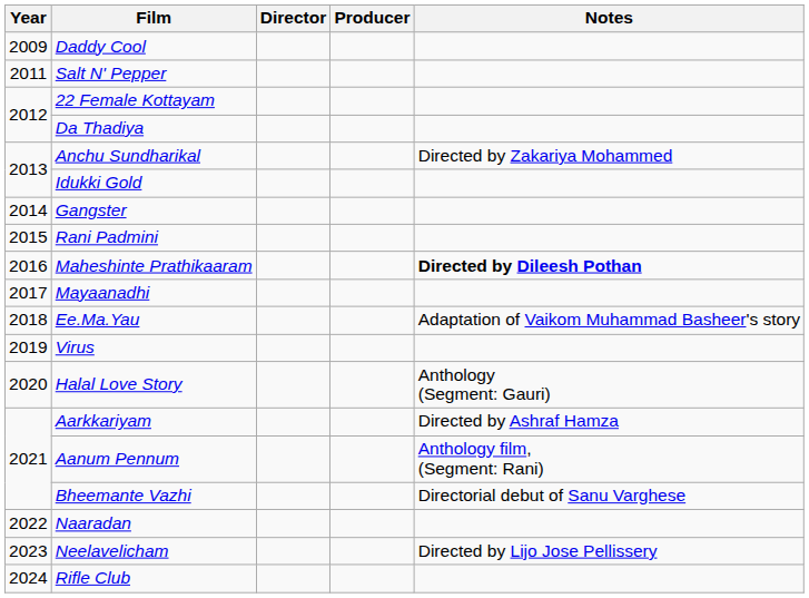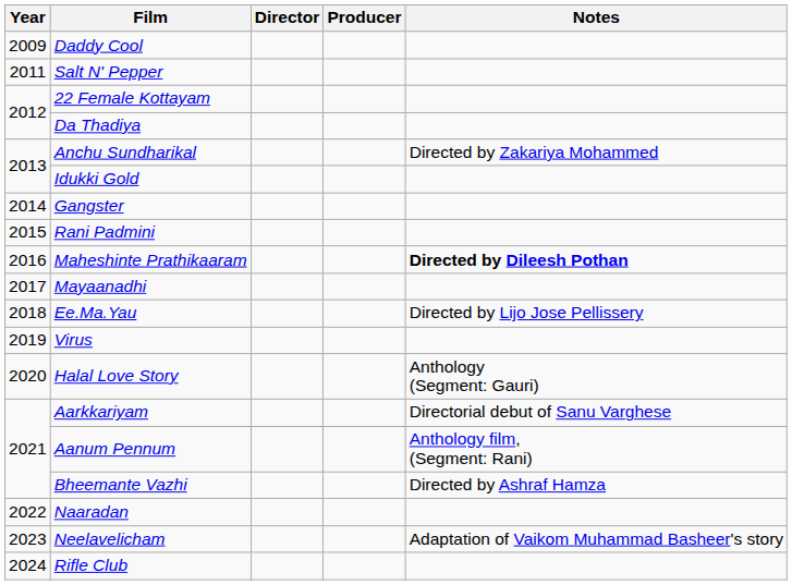Ee.Ma.Yau | Notes: Adaptation of Vaikom Muhammad Basheer's story -> Directed by Lijo Jose Pellissery
Aarkkariyam | Notes: Directed by Ashraf Hamza -> Directorial debut of Sanu Varghese
Bheemante Vazhi | Notes: Directorial debut of Sanu Varghese -> Directed by Ashraf Hamza
Neelavelicham | Notes: Directed by Lijo Jose Pellissery -> Adaptation of Vaikom Muhammad Basheer's story
